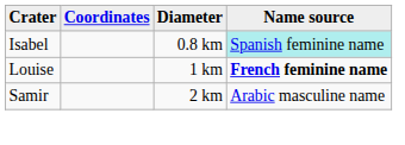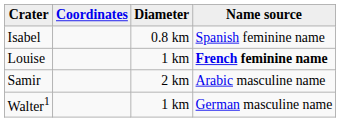Isabel | Name source: paleturquoise background -> no background
+ row: Walter1 | 1 km | German masculine name
